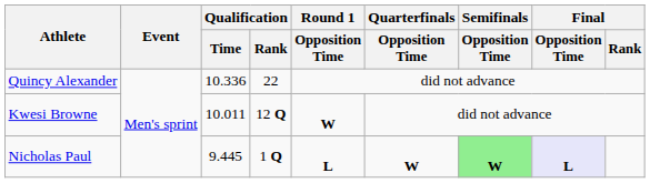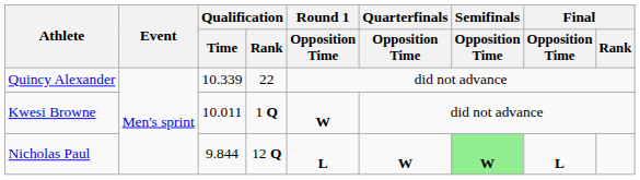Quincy Alexander | Qualification / Time: 10.336 -> 10.339
Kwesi Browne | Qualification / Rank: 12 Q -> 1 Q
Nicholas Paul | Qualification / Time: 9.445 -> 9.844
Nicholas Paul | Qualification / Rank: 1 Q -> 12 Q
Nicholas Paul | Final / Opposition Time: lavender background -> no background
